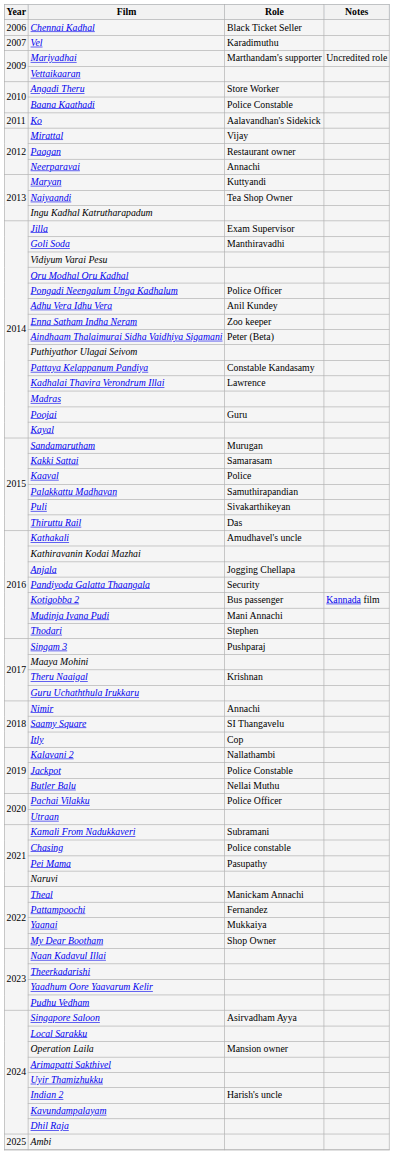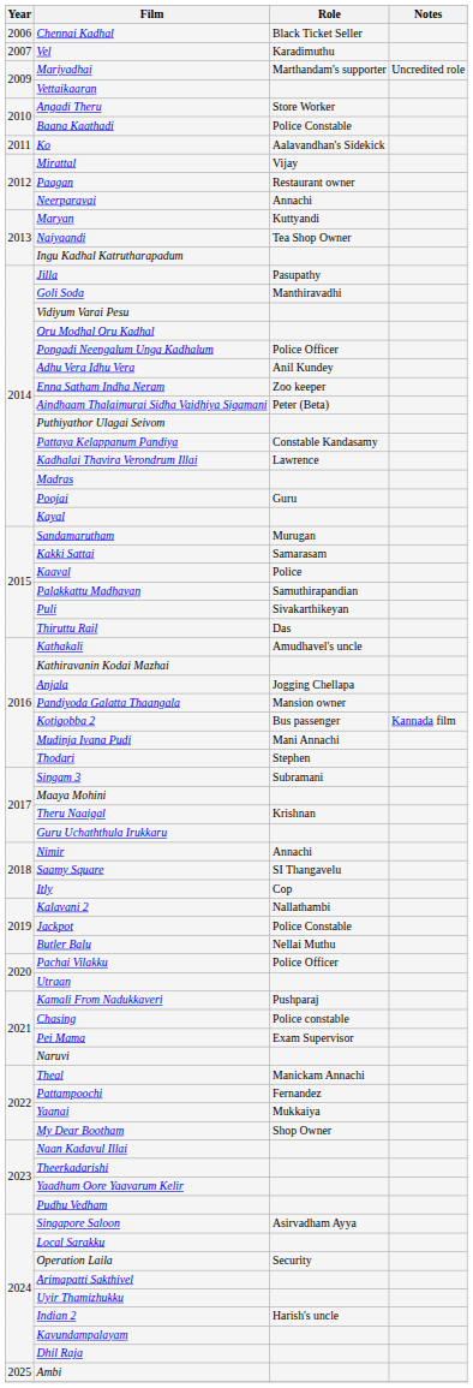Jilla | Role: Exam Supervisor -> Pasupathy
Pandiyoda Galatta Thaangala | Role: Security -> Mansion owner
Singam 3 | Role: Pushparaj -> Subramani
Kamali From Nadukkaveri | Role: Subramani -> Pushparaj
Pei Mama | Role: Pasupathy -> Exam Supervisor
Operation Laila | Role: Mansion owner -> Security
